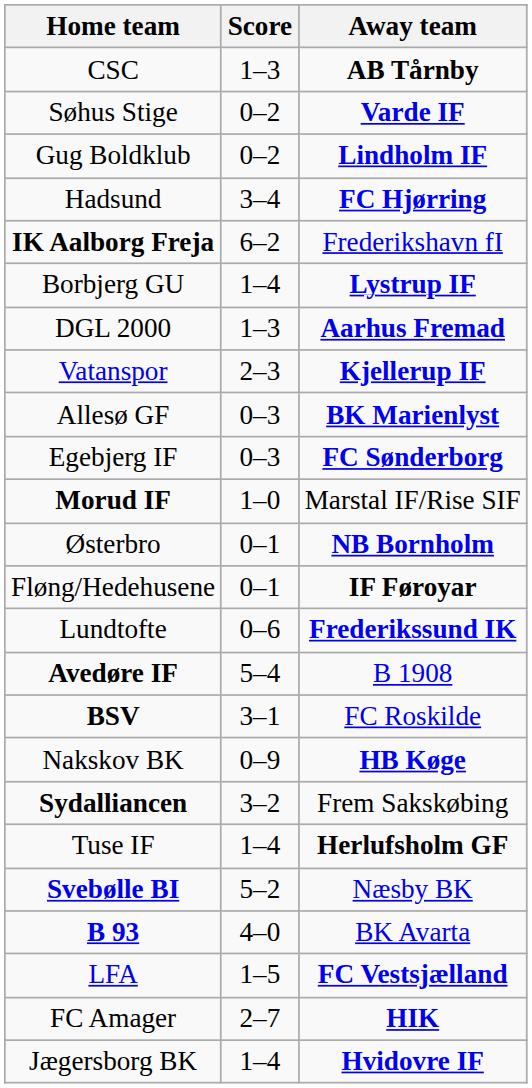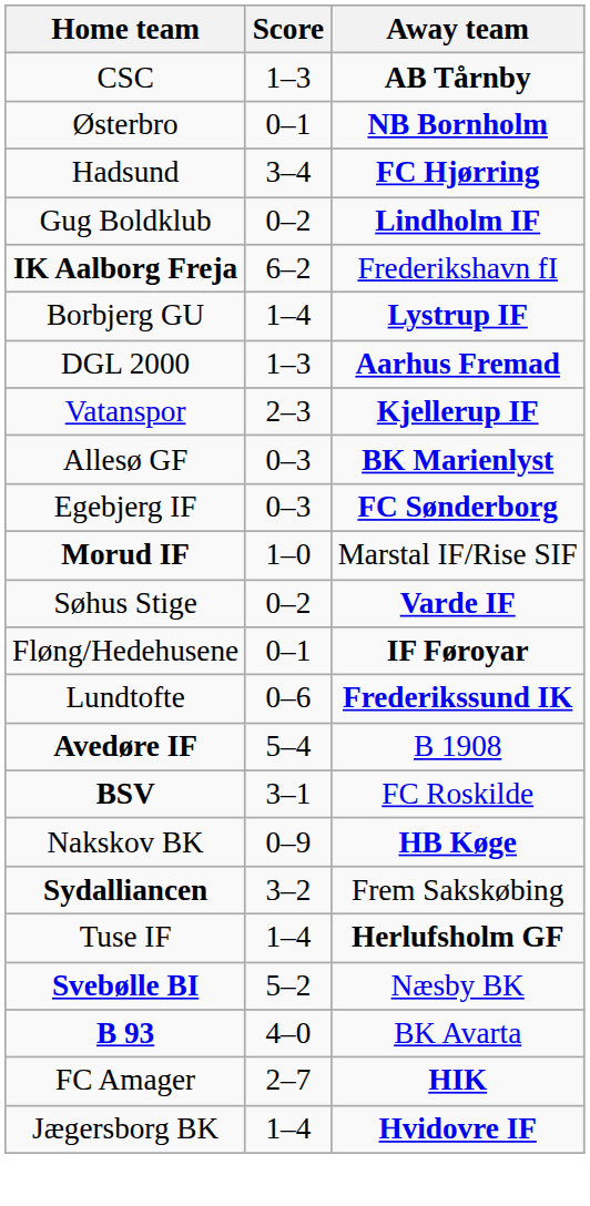rows swapped: Østerbro <-> Søhus Stige
rows swapped: Gug Boldklub <-> Hadsund
- row: LFA | 1–5 | FC Vestsjælland
